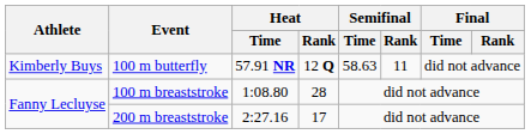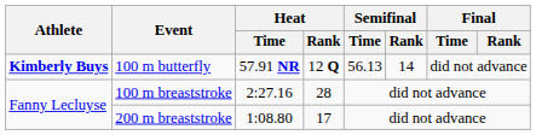100 m butterfly | Athlete: normal -> bold
100 m butterfly | Semifinal / Time: 58.63 -> 56.13
100 m butterfly | Semifinal / Rank: 11 -> 14
100 m breaststroke | Heat / Time: 1:08.80 -> 2:27.16
200 m breaststroke | Heat / Time: 2:27.16 -> 1:08.80
